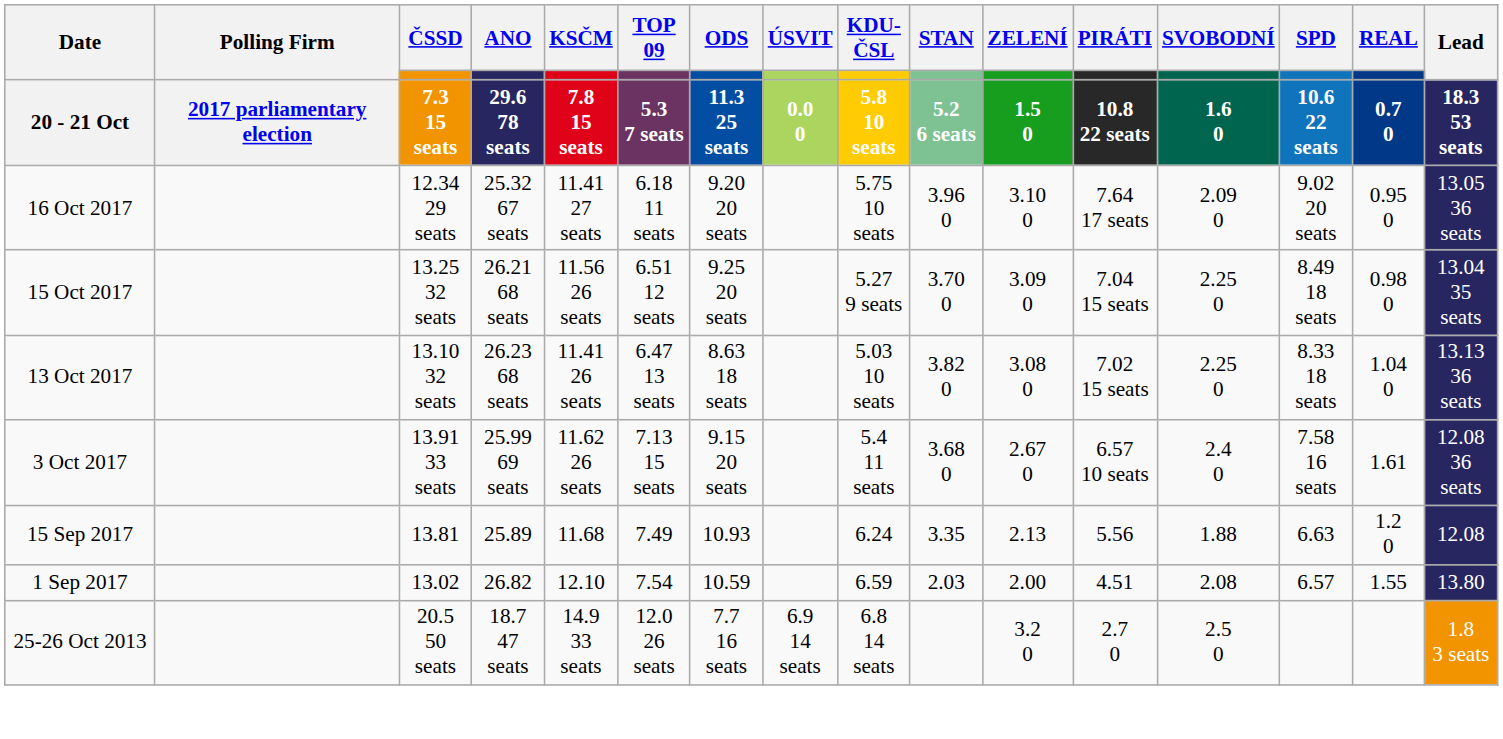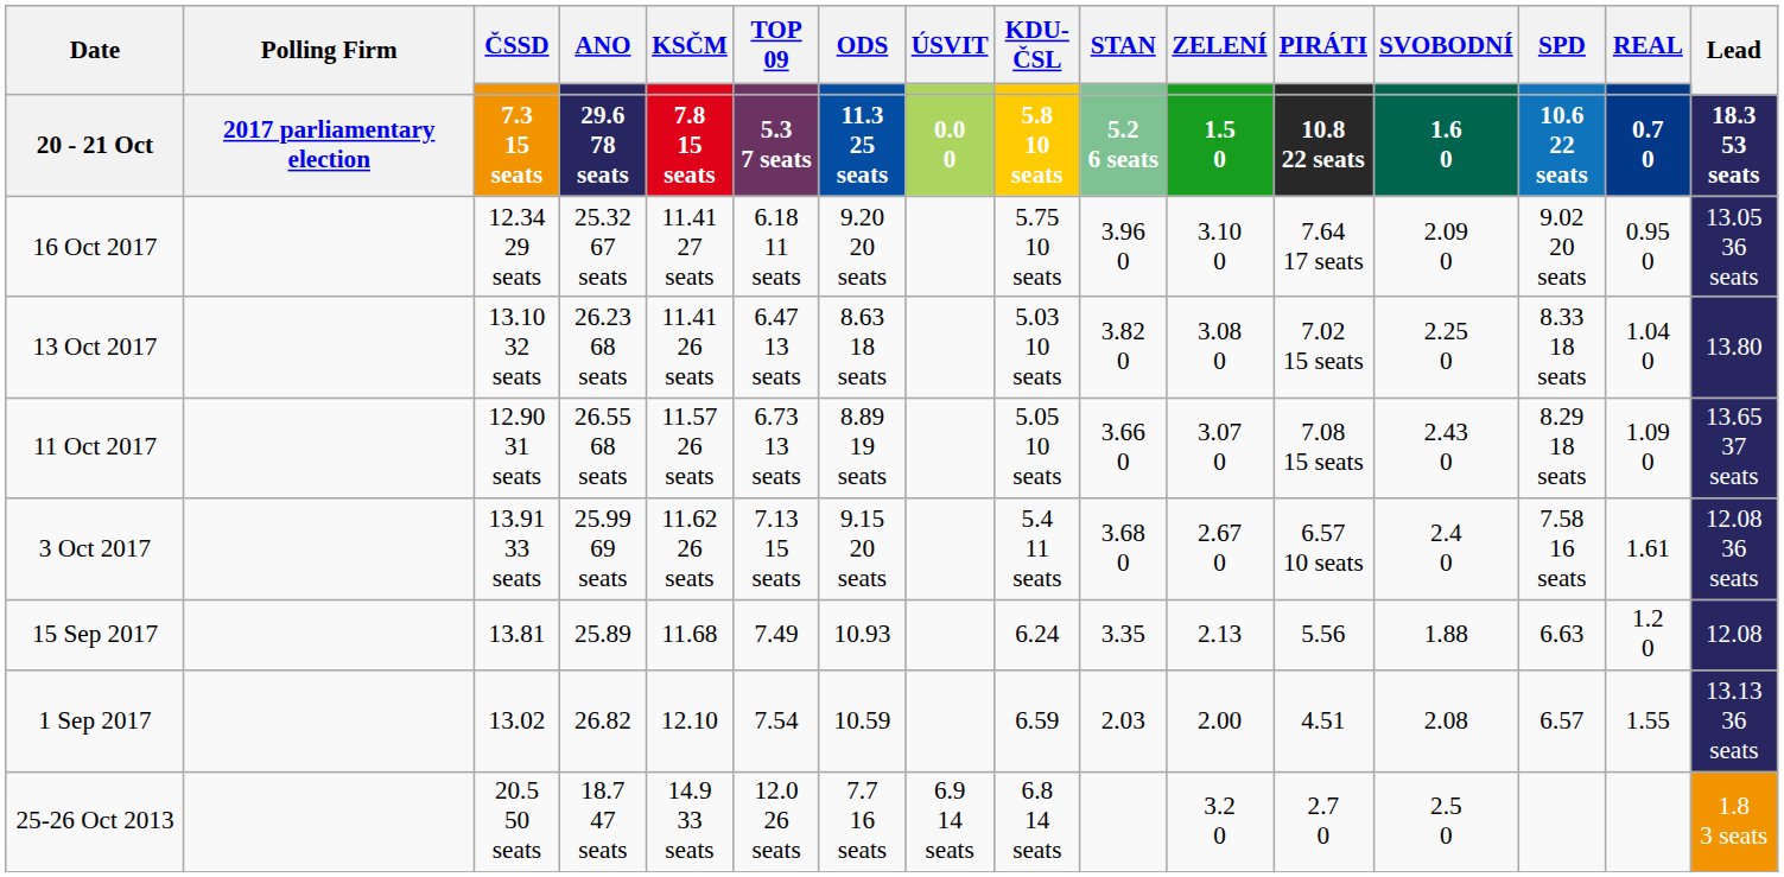- row: 15 Oct 2017 | 13.25 32 seats | 26.21 68 seats | 11.56 26 seats | 6.51 12 seats | 9.25 20 seats | 5.27 9 seats | 3.70 0 | 3.09 0 | 7.04 15 seats | 2.25 0 | 8.49 18 seats | 0.98 0 | 13.04 35 seats
13 Oct 2017 | Lead / 18.3 53 seats: 13.13 36 seats -> 13.80
+ row: 11 Oct 2017 | 12.90 31 seats | 26.55 68 seats | 11.57 26 seats | 6.73 13 seats | 8.89 19 seats | 5.05 10 seats | 3.66 0 | 3.07 0 | 7.08 15 seats | 2.43 0 | 8.29 18 seats | 1.09 0 | 13.65 37 seats
1 Sep 2017 | Lead / 18.3 53 seats: 13.80 -> 13.13 36 seats
